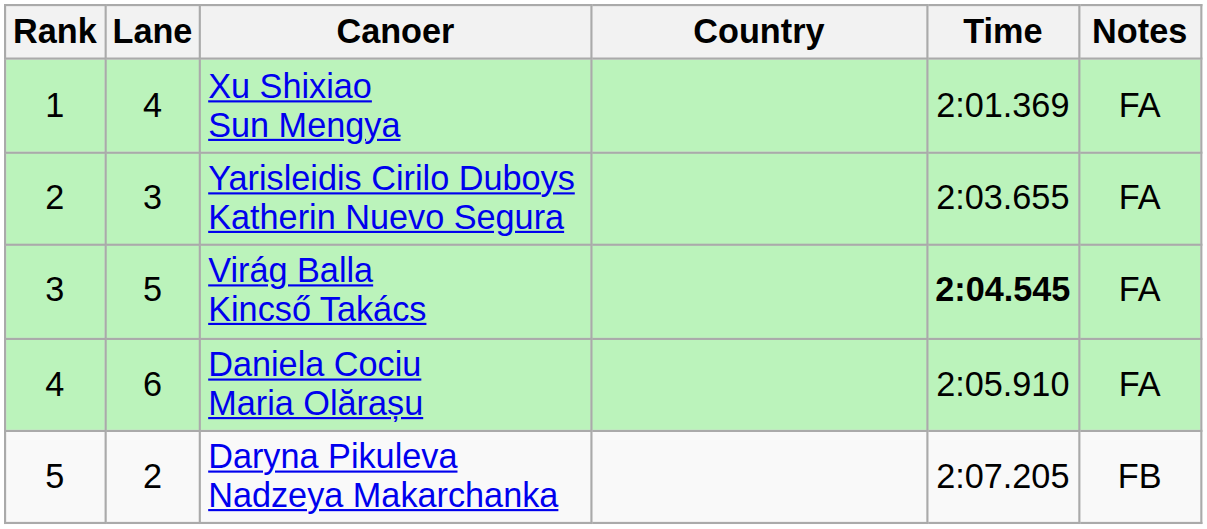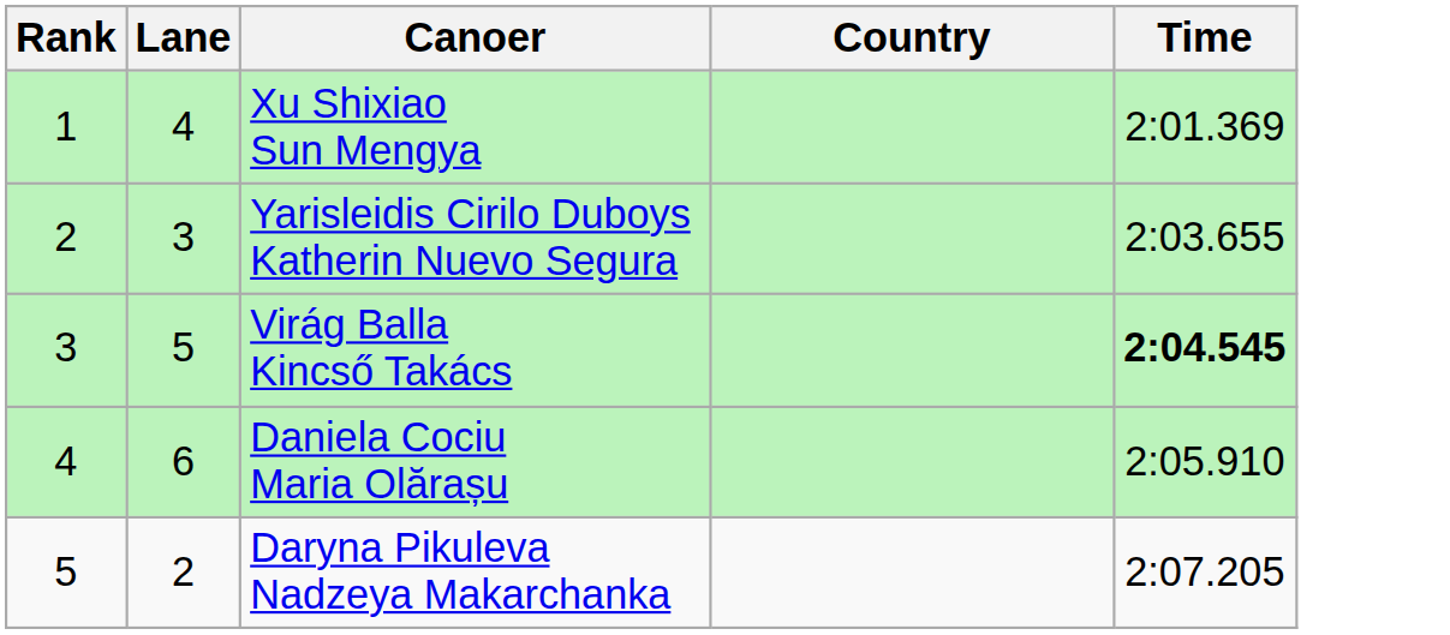- column: Notes | FA | FA | FA | FA | FB
